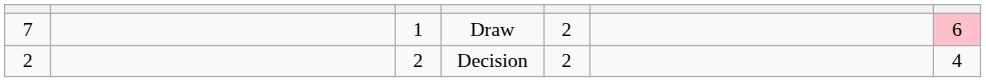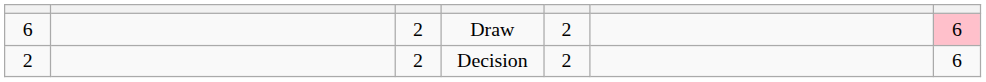Draw | column 1: 7 -> 6
Draw | column 3: 1 -> 2
Decision | column 7: 4 -> 6
